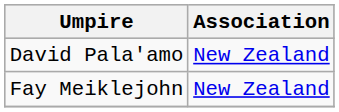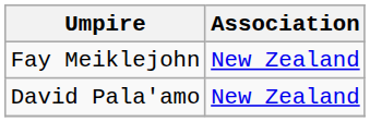rows swapped: David Pala'amo <-> Fay Meiklejohn
